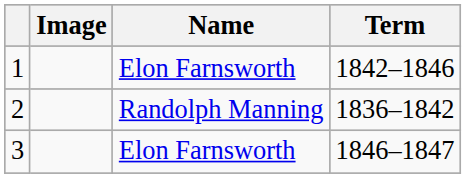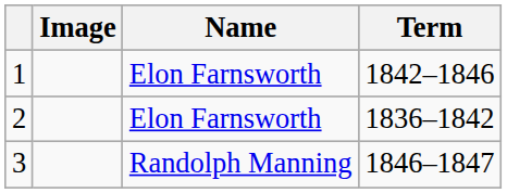2 | Name: Randolph Manning -> Elon Farnsworth
3 | Name: Elon Farnsworth -> Randolph Manning
